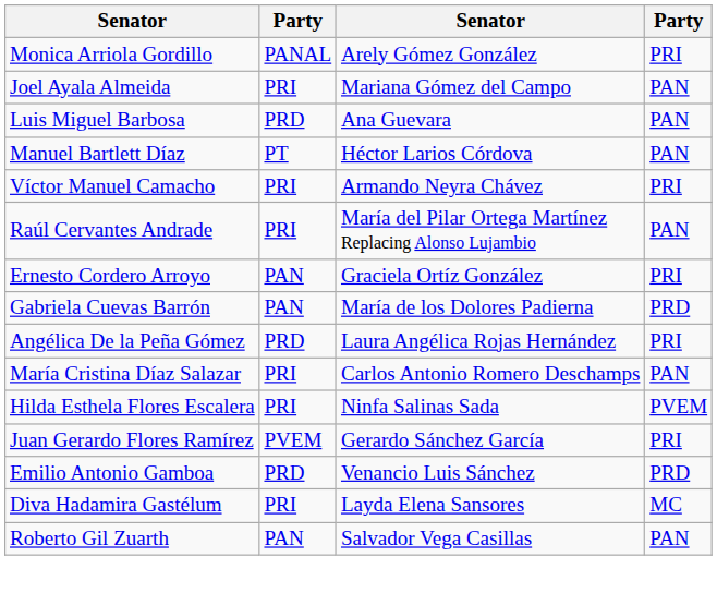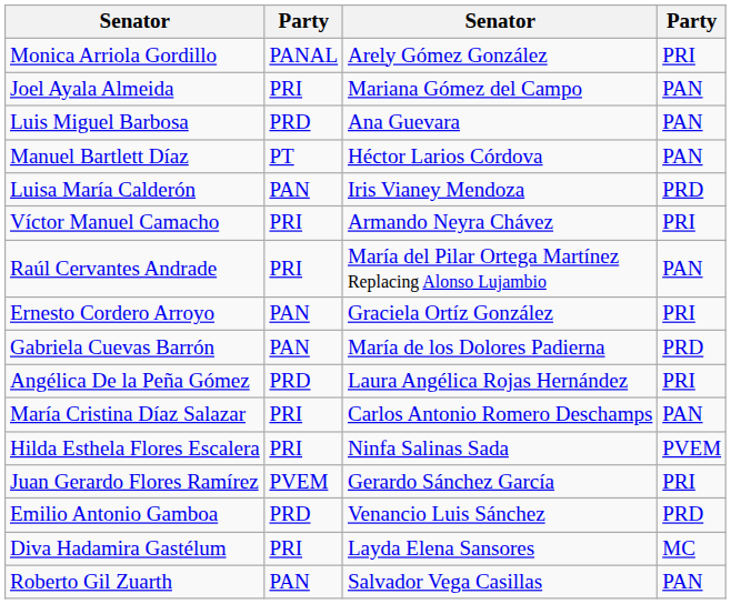+ row: Luisa María Calderón | PAN | Iris Vianey Mendoza | PRD
